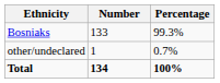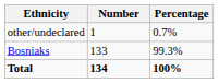rows swapped: Bosniaks <-> other/undeclared
